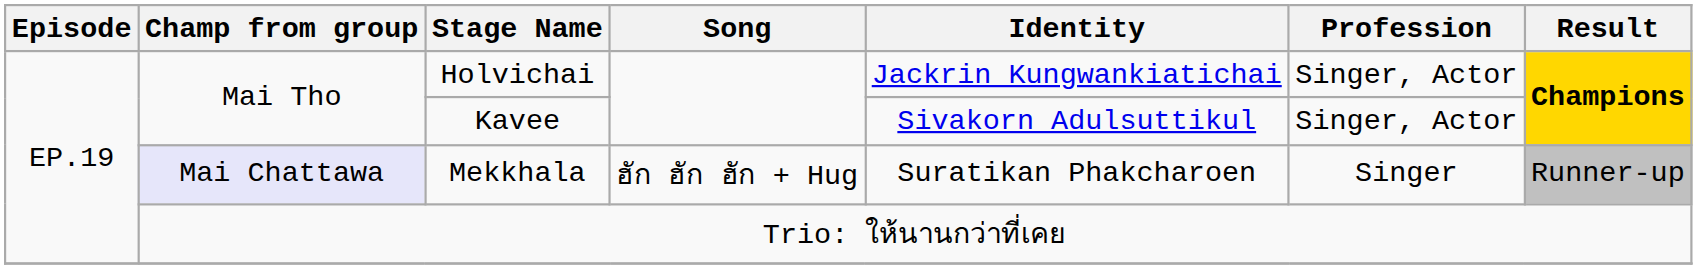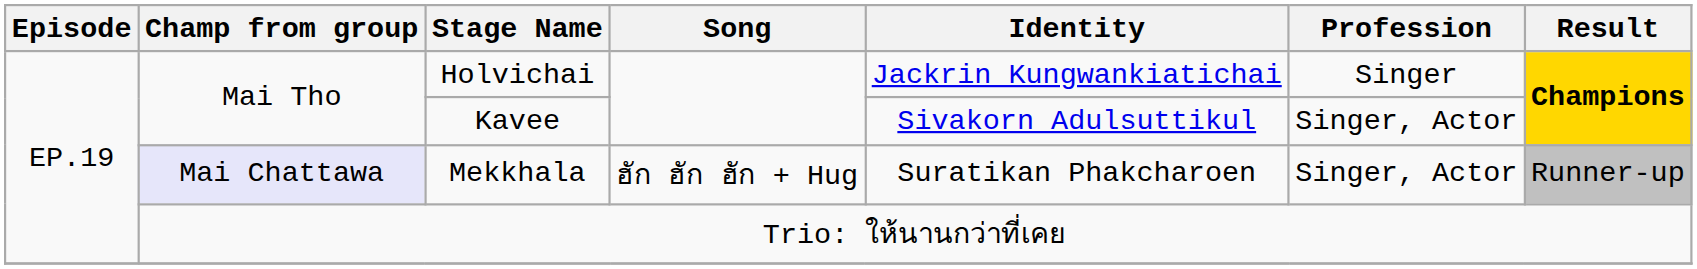Holvichai | Profession: Singer, Actor -> Singer
Mekkhala | Profession: Singer -> Singer, Actor
